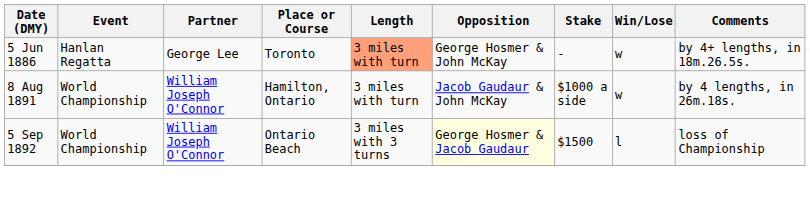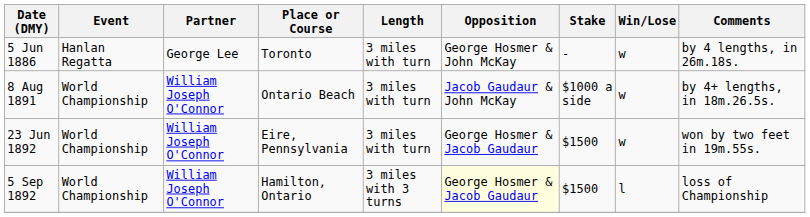5 Jun 1886 | Length: lightsalmon background -> no background
5 Jun 1886 | Comments: by 4+ lengths, in 18m.26.5s. -> by 4 lengths, in 26m.18s.
8 Aug 1891 | Place or Course: Hamilton, Ontario -> Ontario Beach
8 Aug 1891 | Comments: by 4 lengths, in 26m.18s. -> by 4+ lengths, in 18m.26.5s.
+ row: 23 Jun 1892 | World Championship | William Joseph O'Connor | Eire, Pennsylvania | 3 miles with turn | George Hosmer & Jacob Gaudaur | $1500 | w | won by two feet in 19m.55s.
5 Sep 1892 | Place or Course: Ontario Beach -> Hamilton, Ontario
